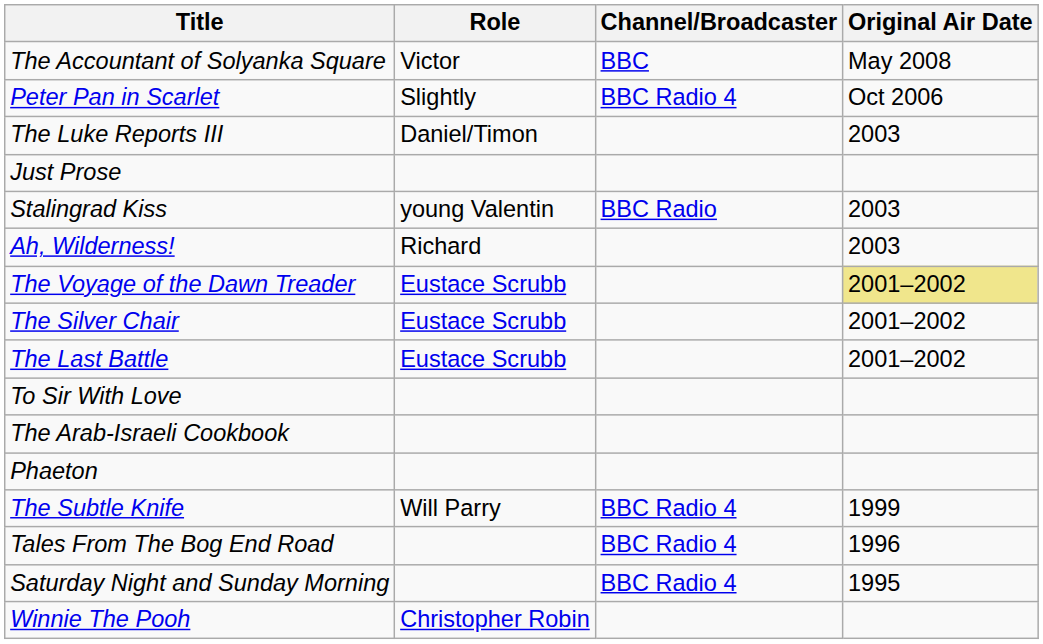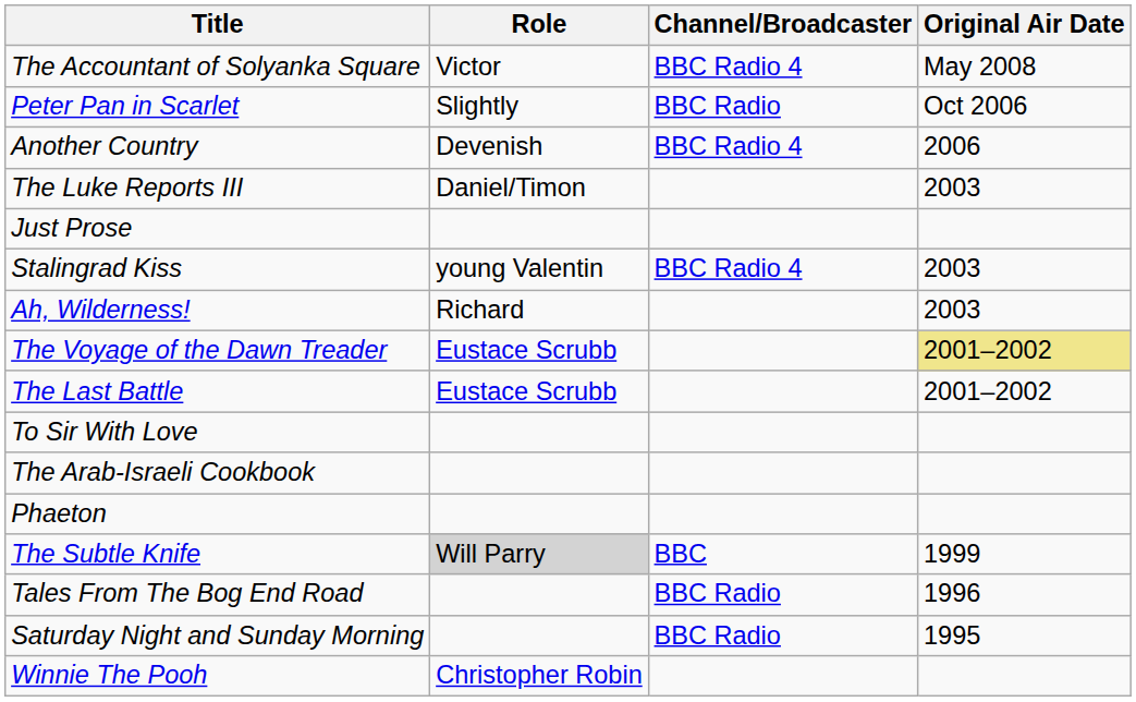The Accountant of Solyanka Square | Channel/Broadcaster: BBC -> BBC Radio 4
Peter Pan in Scarlet | Channel/Broadcaster: BBC Radio 4 -> BBC Radio
+ row: Another Country | Devenish | BBC Radio 4 | 2006
Stalingrad Kiss | Channel/Broadcaster: BBC Radio -> BBC Radio 4
- row: The Silver Chair | Eustace Scrubb | 2001–2002
The Subtle Knife | Role: no background -> lightgrey background
The Subtle Knife | Channel/Broadcaster: BBC Radio 4 -> BBC
Tales From The Bog End Road | Channel/Broadcaster: BBC Radio 4 -> BBC Radio
Saturday Night and Sunday Morning | Channel/Broadcaster: BBC Radio 4 -> BBC Radio
